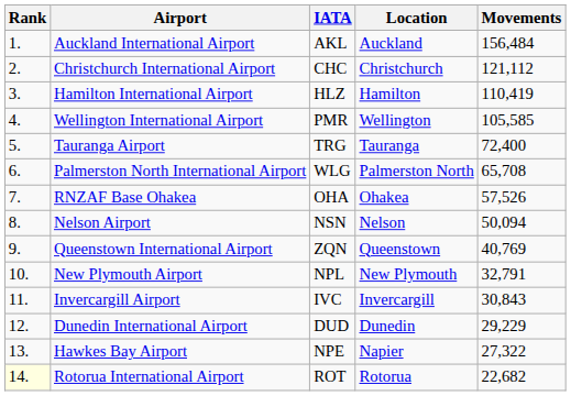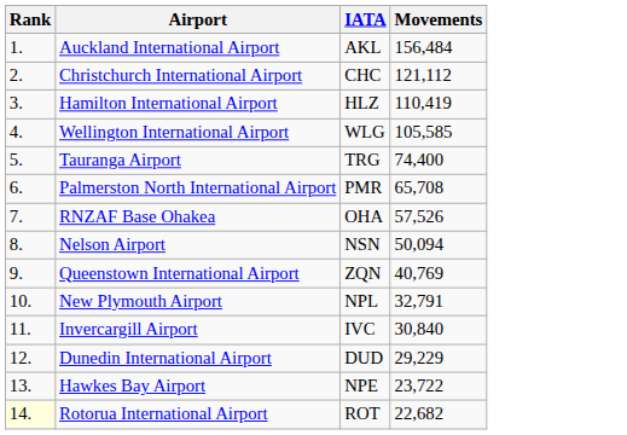- column: Location | Auckland | Christchurch | Hamilton | Wellington | Tauranga | Palmerston North | Ohakea | Nelson | Queenstown | New Plymouth | Invercargill | Dunedin | Napier | Rotorua
Wellington International Airport | IATA: PMR -> WLG
Tauranga Airport | Movements: 72,400 -> 74,400
Palmerston North International Airport | IATA: WLG -> PMR
Invercargill Airport | Movements: 30,843 -> 30,840
Hawkes Bay Airport | Movements: 27,322 -> 23,722
